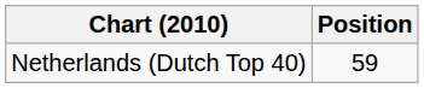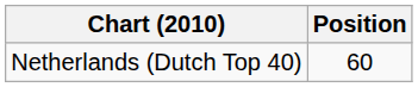Netherlands (Dutch Top 40) | Position: 59 -> 60
